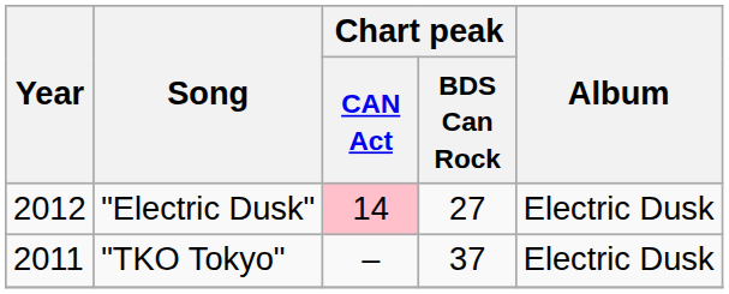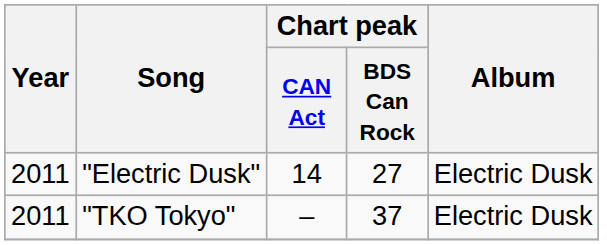"Electric Dusk" | Year: 2012 -> 2011
"Electric Dusk" | Chart peak / CAN Act: pink background -> no background
